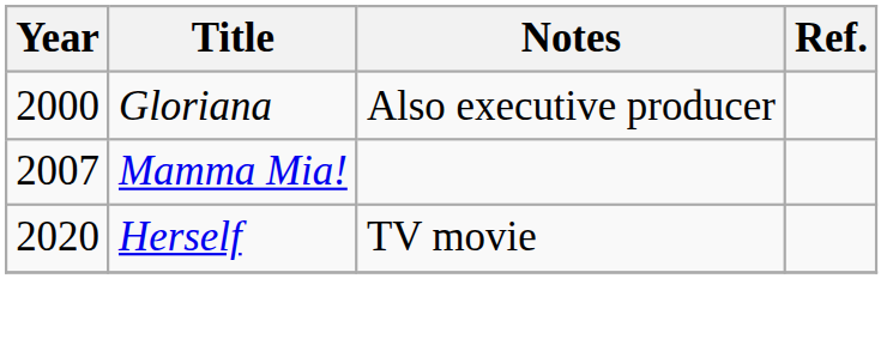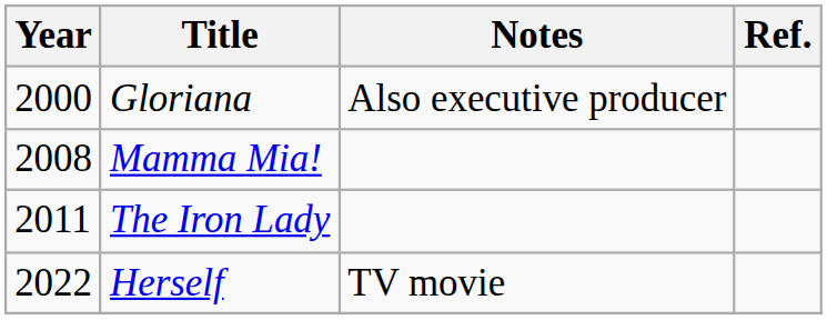Mamma Mia! | Year: 2007 -> 2008
+ row: 2011 | The Iron Lady
Herself | Year: 2020 -> 2022
